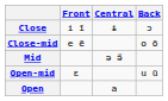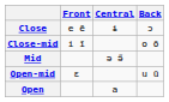Close | Front: i ĩ -> e ẽ
Close-mid | Front: e ẽ -> i ĩ
